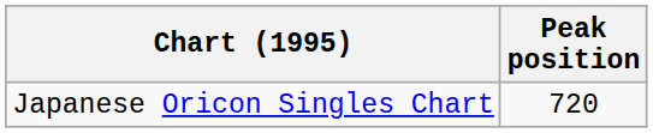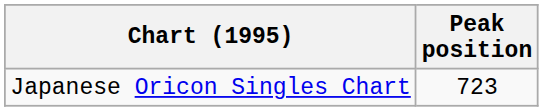Japanese Oricon Singles Chart | Peak position: 720 -> 723
